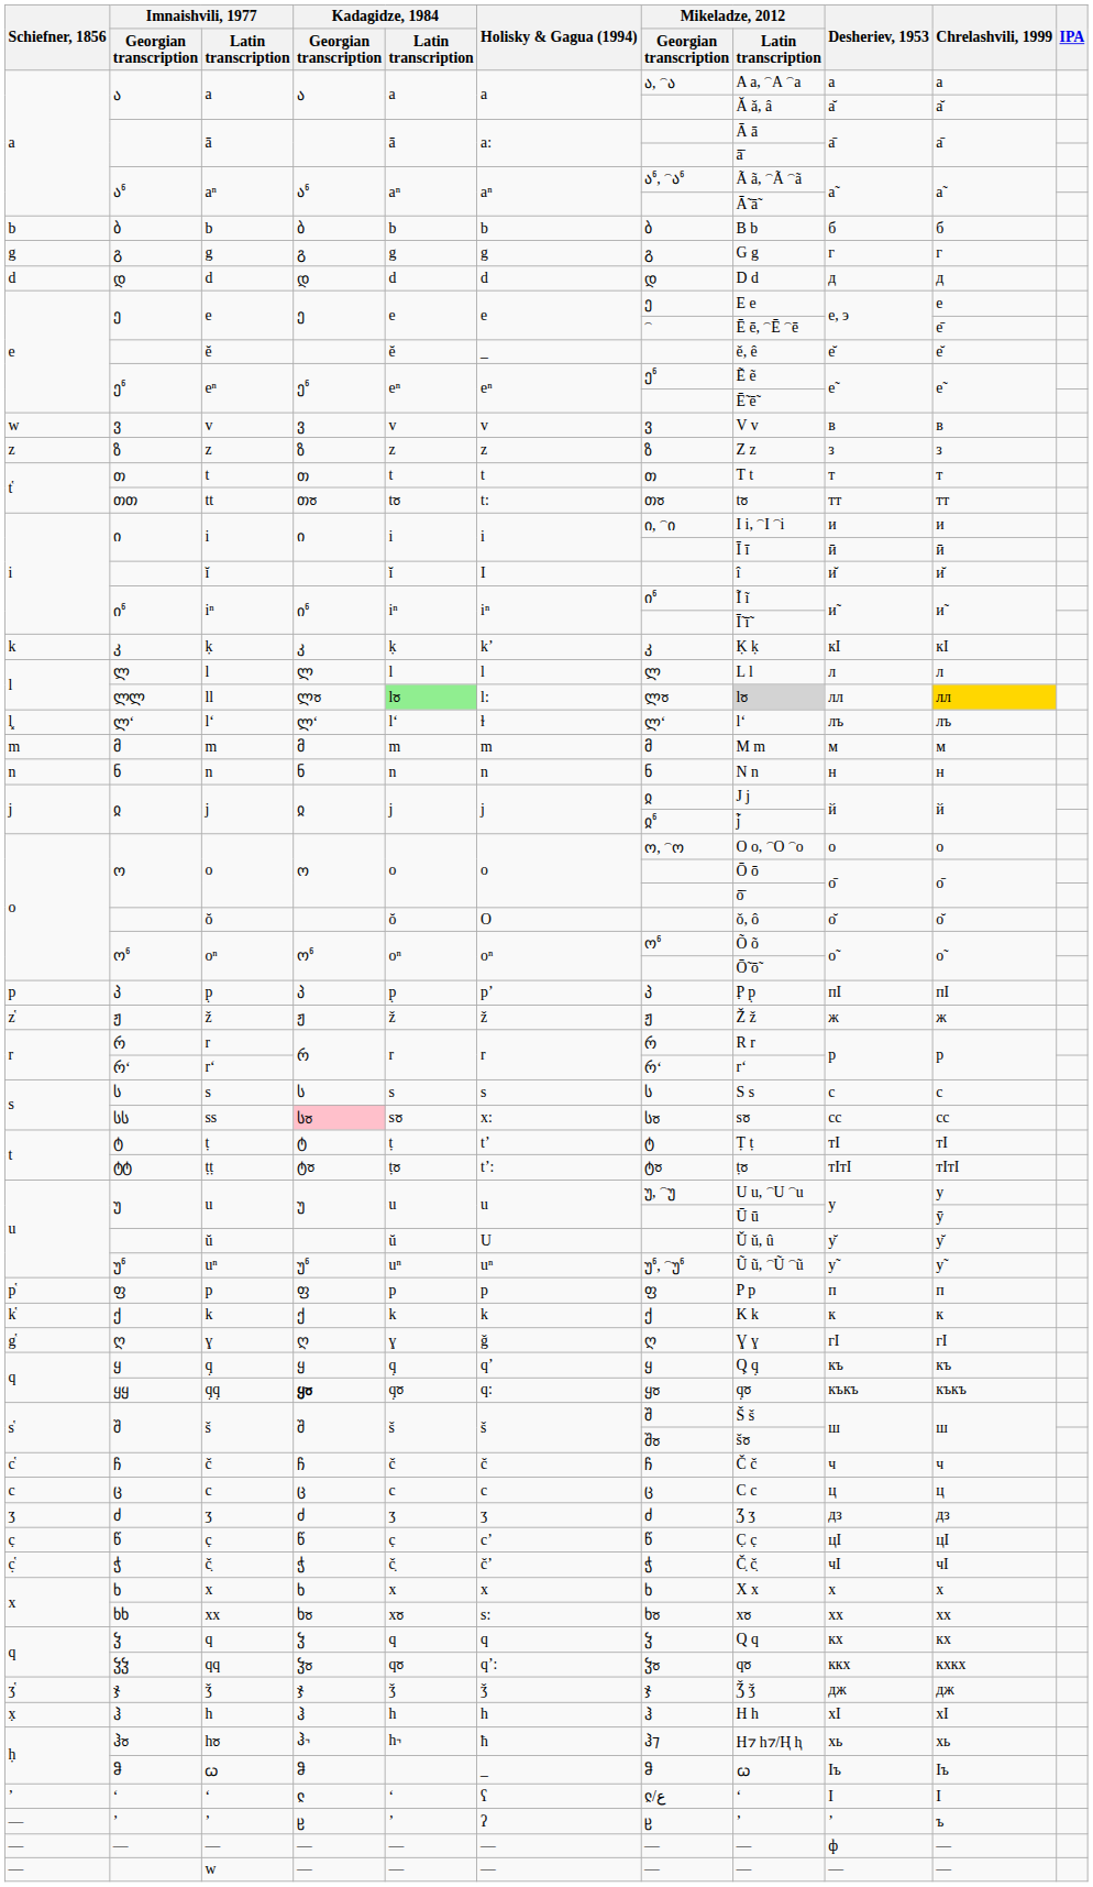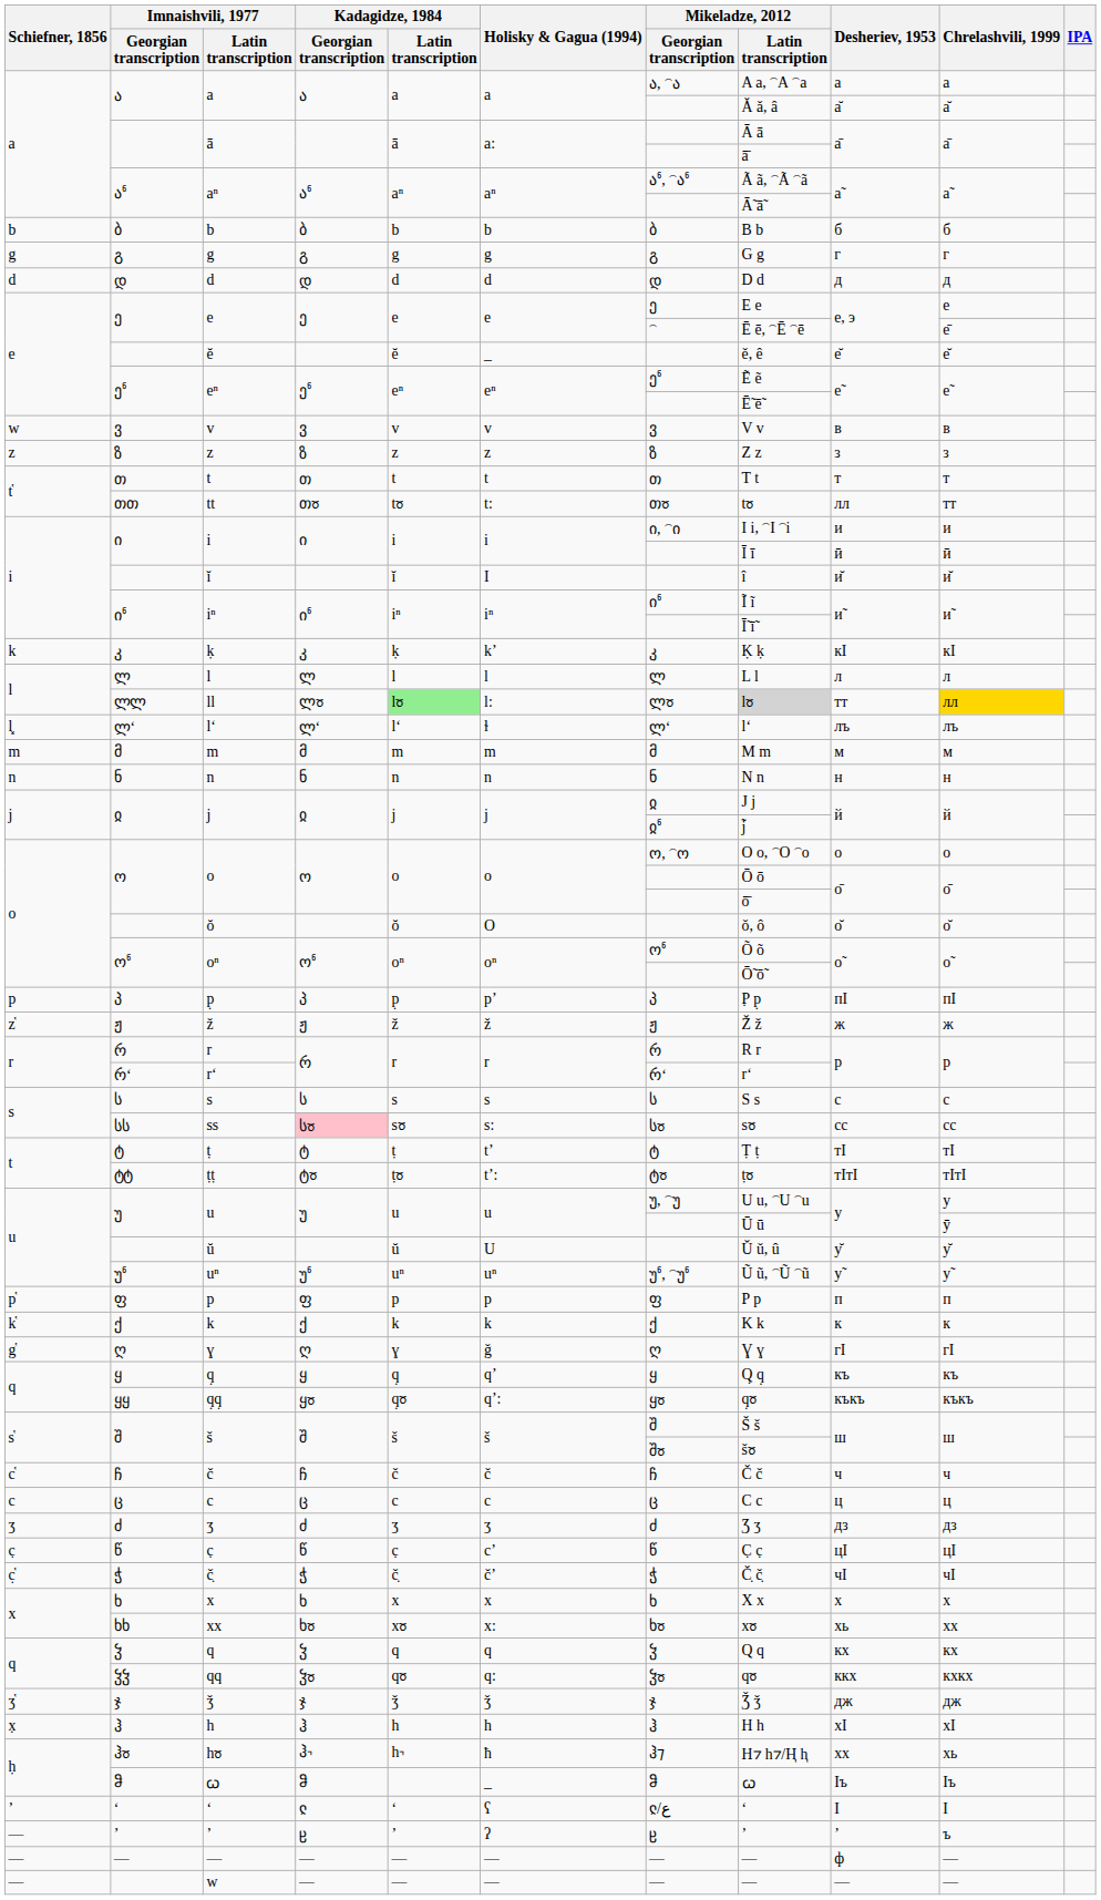tt | Desheriev, 1953: тт -> лл
ll | Desheriev, 1953: лл -> тт
ss | Holisky & Gagua (1994): x: -> s:
q̣q̣ | Kadagidze, 1984 / Georgian transcription: bold -> normal
q̣q̣ | Holisky & Gagua (1994): q: -> qʼ:
xx | Holisky & Gagua (1994): s: -> x:
xx | Desheriev, 1953: хх -> хь
qq | Holisky & Gagua (1994): qʼ: -> q:
hჾ | Desheriev, 1953: хь -> хх
